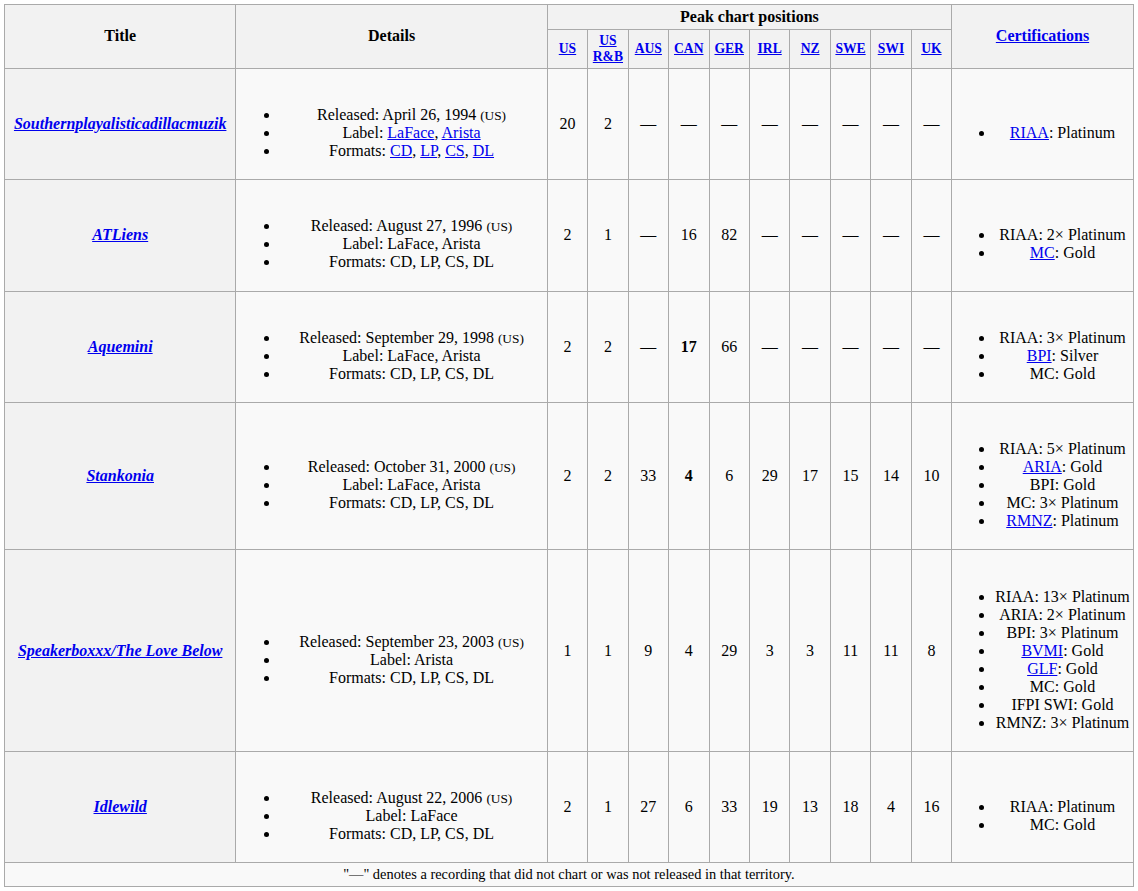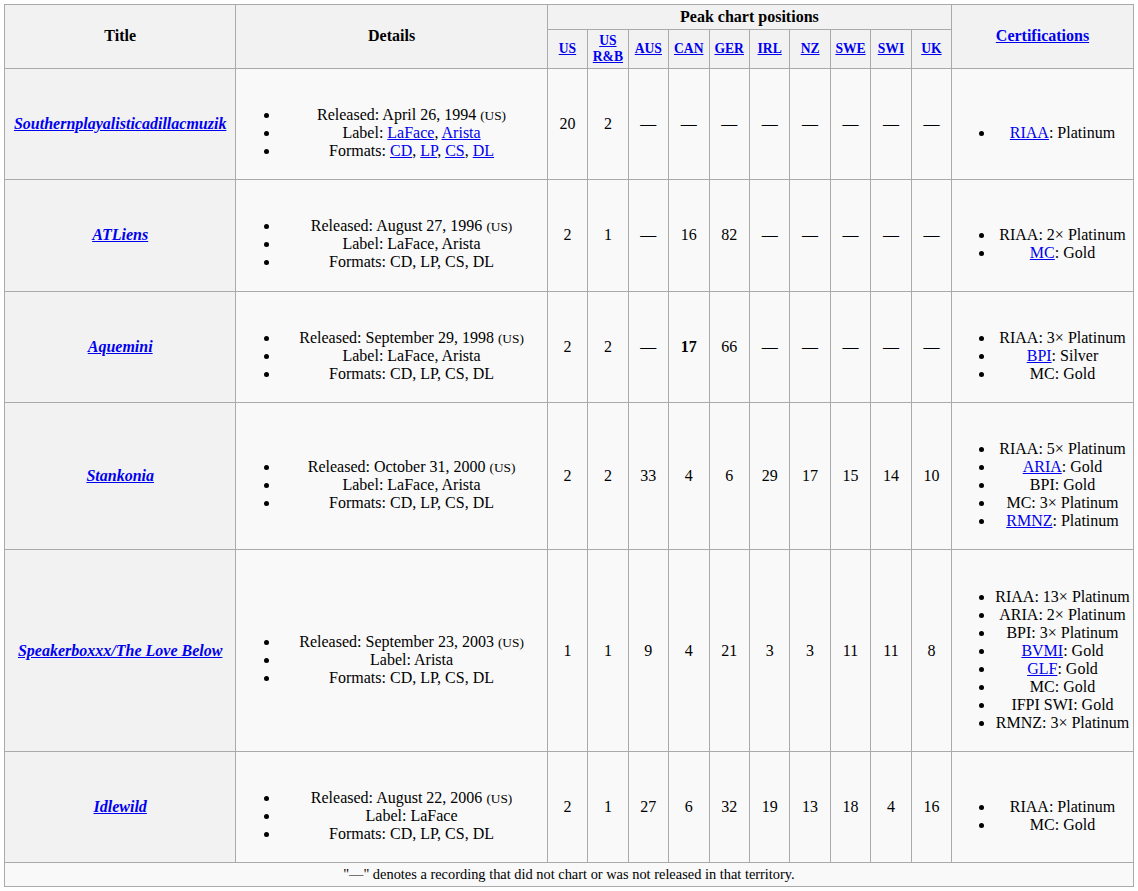Stankonia | Peak chart positions / CAN: bold -> normal
Speakerboxxx/The Love Below | Peak chart positions / GER: 29 -> 21
Idlewild | Peak chart positions / GER: 33 -> 32
